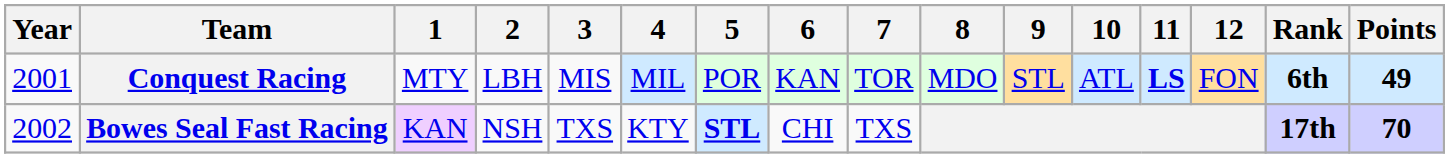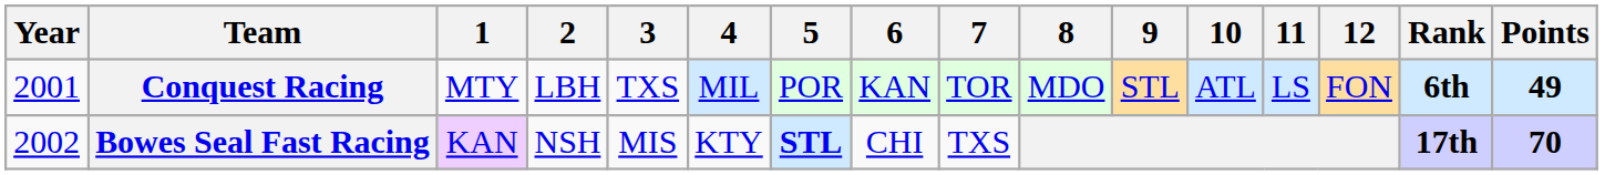Conquest Racing | 3: MIS -> TXS
Conquest Racing | 11: bold -> normal
Bowes Seal Fast Racing | 3: TXS -> MIS
